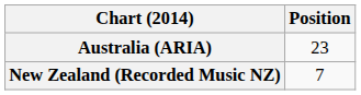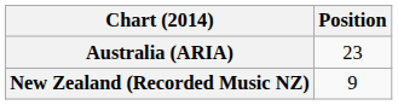New Zealand (Recorded Music NZ) | Position: 7 -> 9
